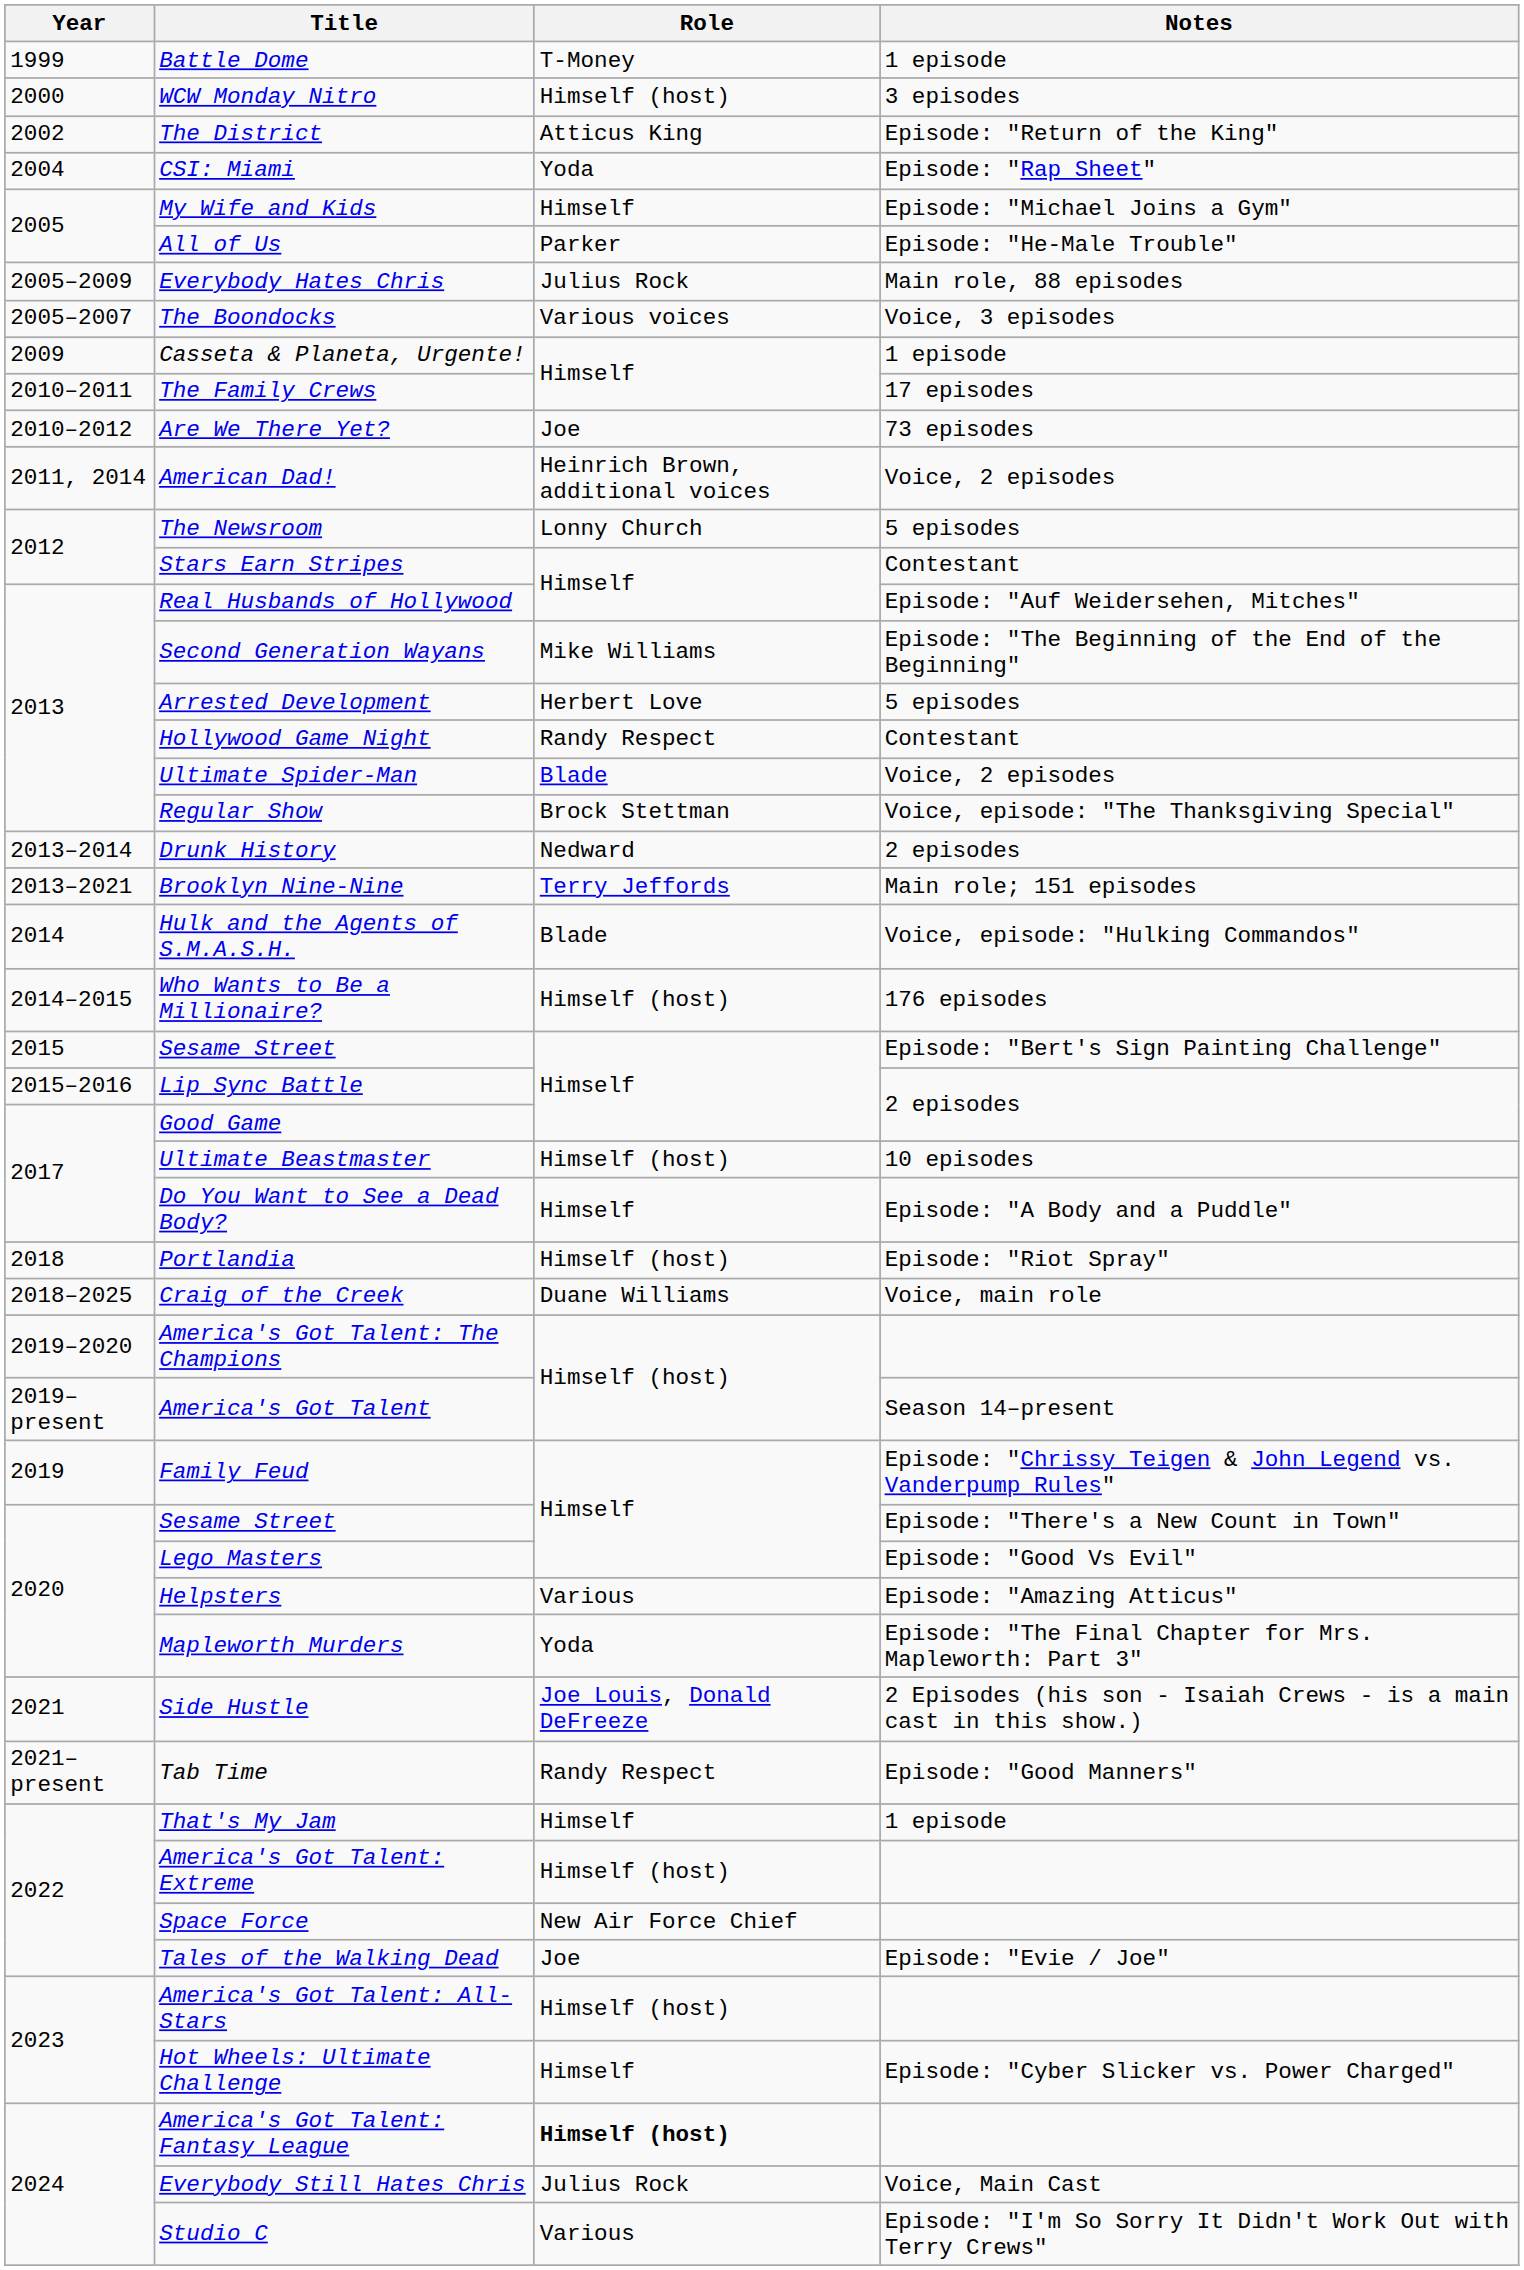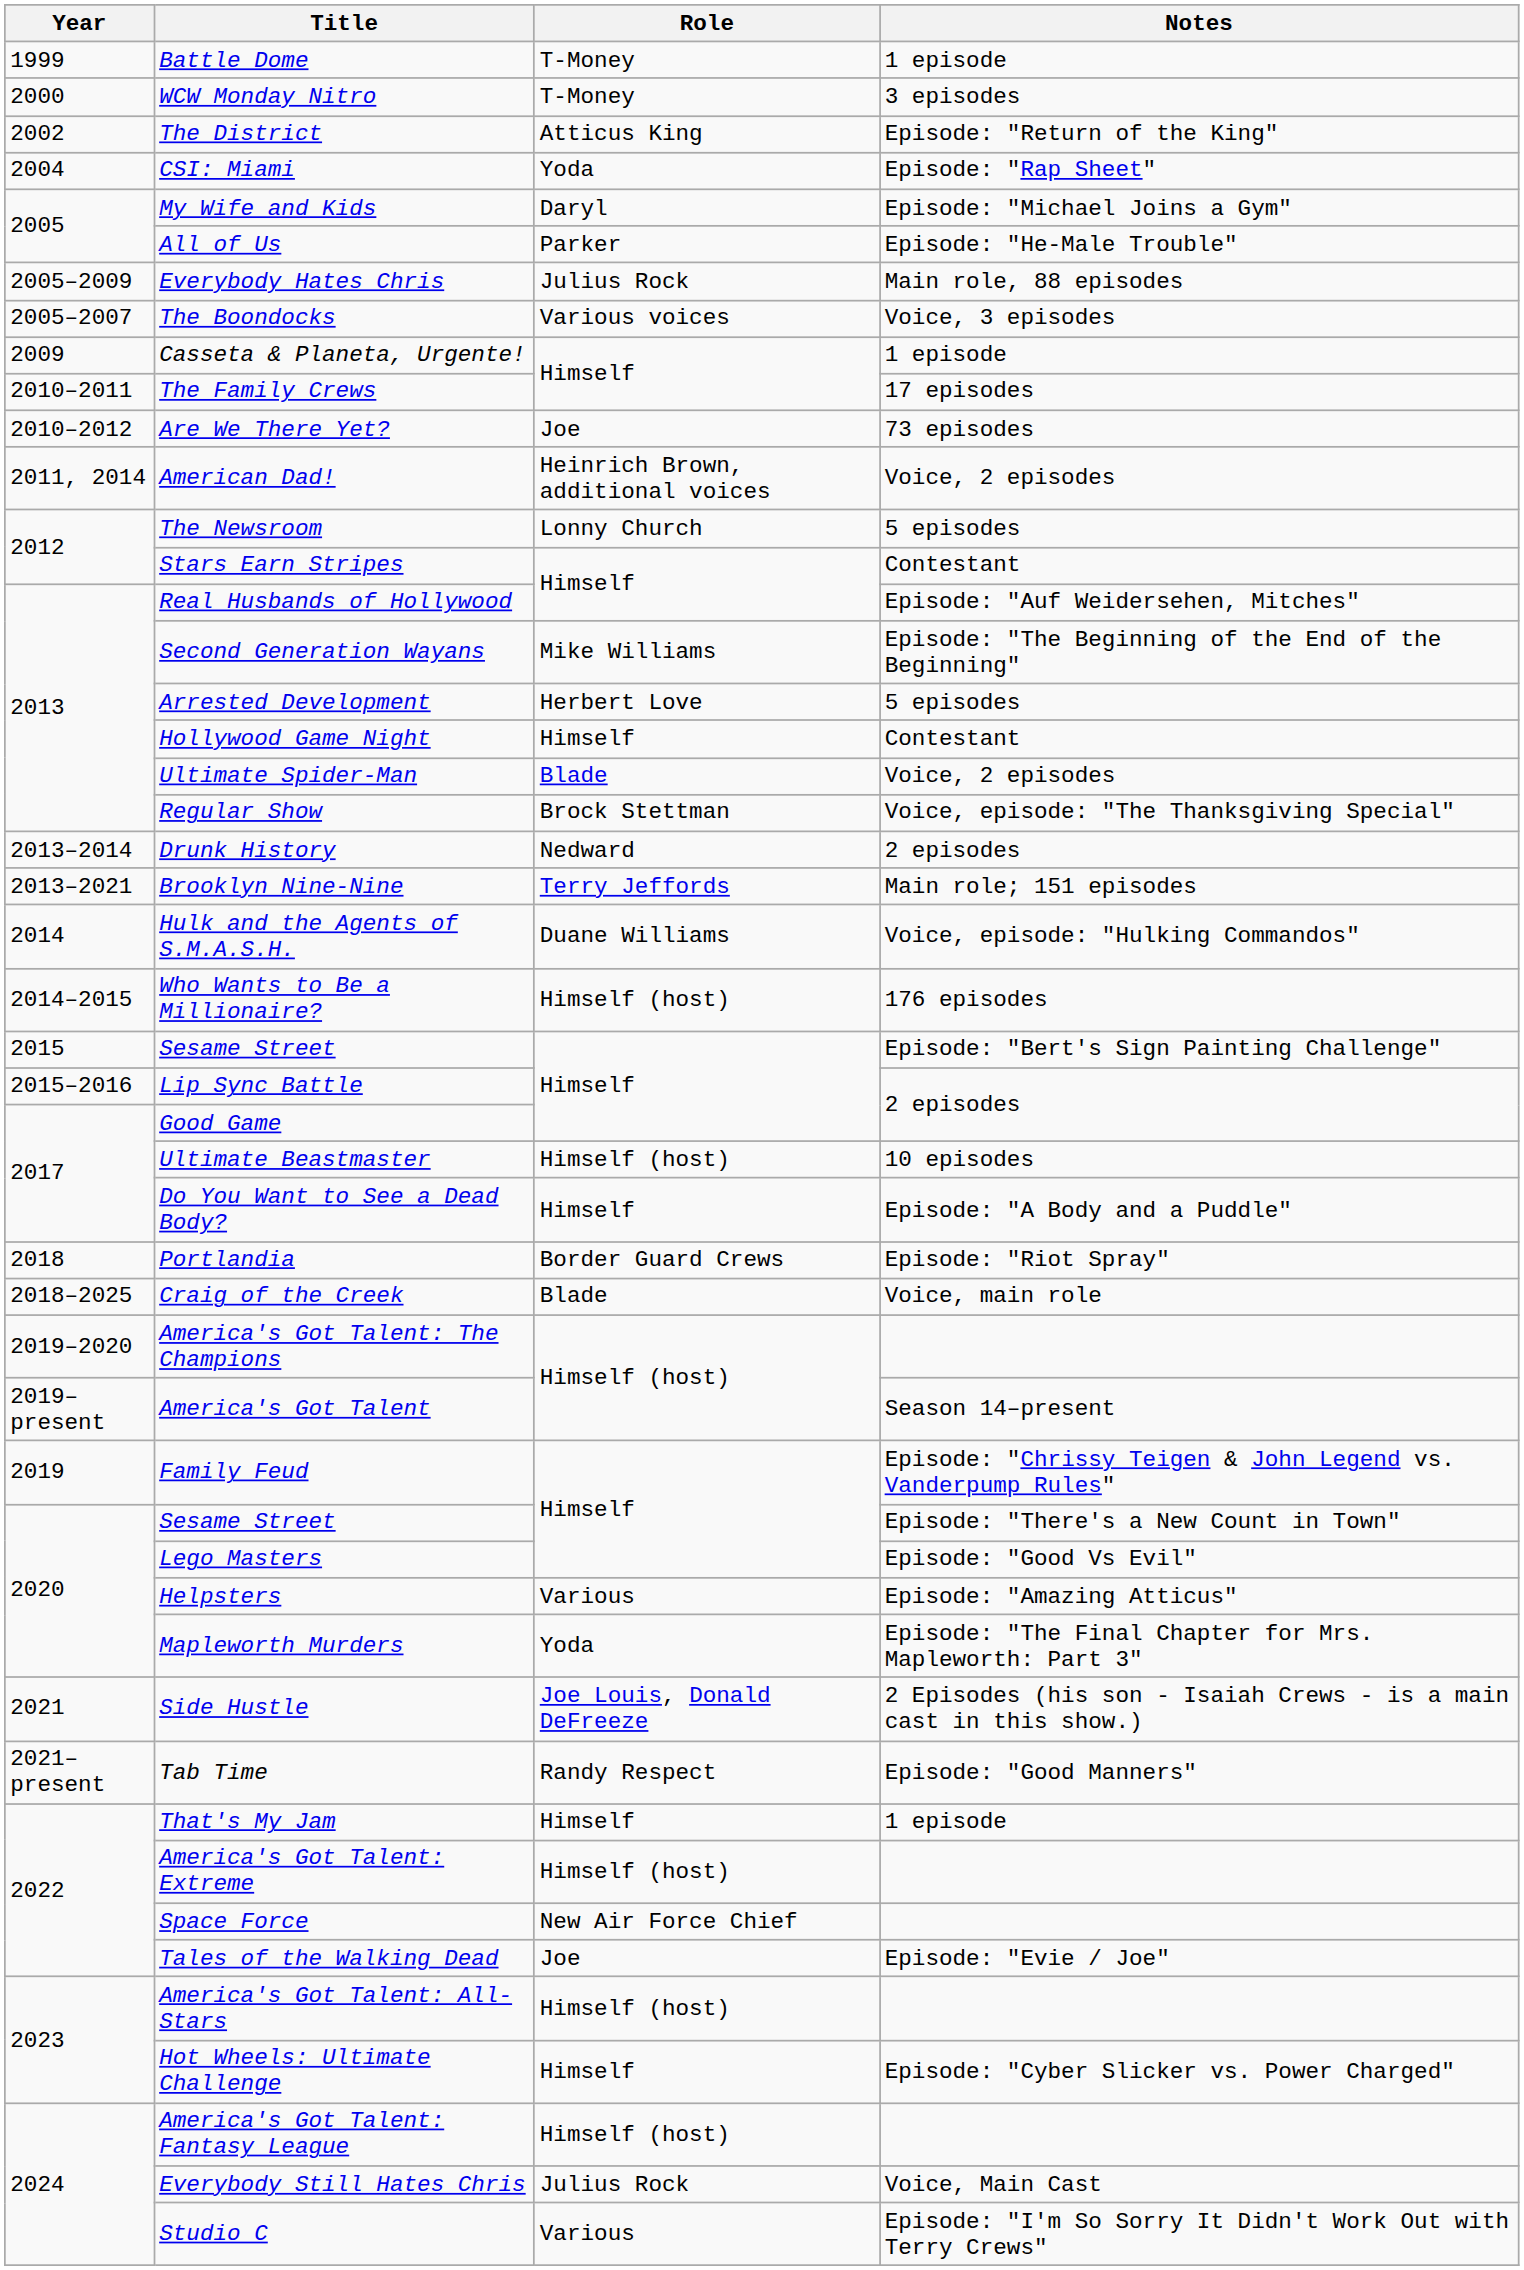WCW Monday Nitro | Role: Himself (host) -> T-Money
My Wife and Kids | Role: Himself -> Daryl
Hollywood Game Night | Role: Randy Respect -> Himself
Hulk and the Agents of S.M.A.S.H. | Role: Blade -> Duane Williams
Portlandia | Role: Himself (host) -> Border Guard Crews
Craig of the Creek | Role: Duane Williams -> Blade
America's Got Talent: Fantasy League | Role: bold -> normal
